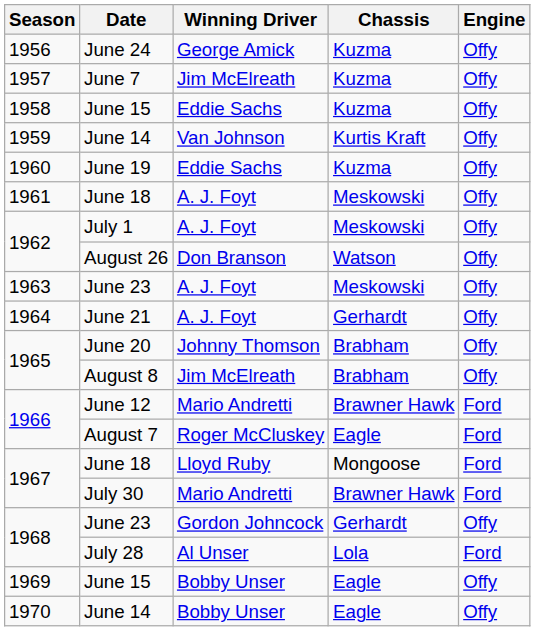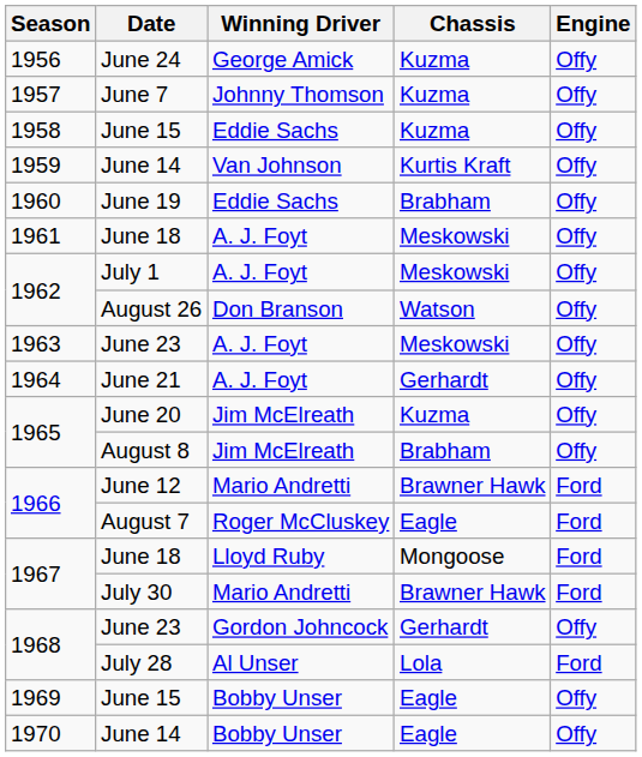June 7 | Winning Driver: Jim McElreath -> Johnny Thomson
June 19 | Chassis: Kuzma -> Brabham
June 20 | Winning Driver: Johnny Thomson -> Jim McElreath
June 20 | Chassis: Brabham -> Kuzma
